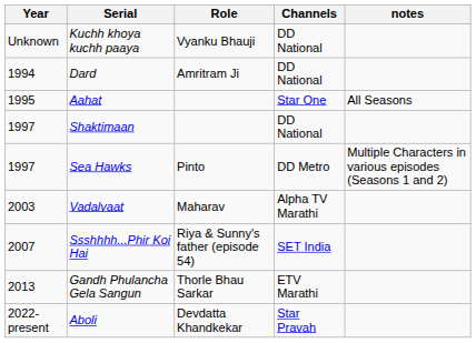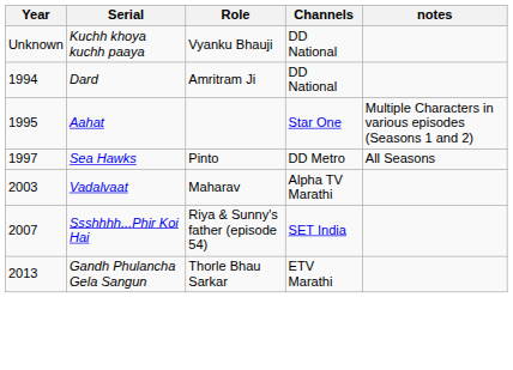Aahat | notes: All Seasons -> Multiple Characters in various episodes (Seasons 1 and 2)
- row: 1997 | Shaktimaan | DD National
Sea Hawks | notes: Multiple Characters in various episodes (Seasons 1 and 2) -> All Seasons
- row: 2022-present | Aboli | Devdatta Khandkekar | Star Pravah
